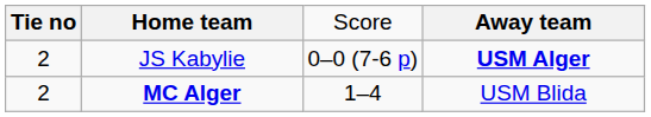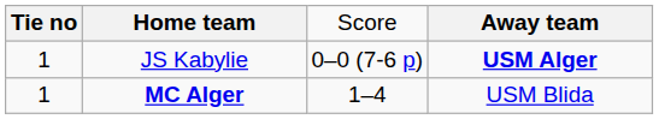JS Kabylie | column 1: 2 -> 1
MC Alger | column 1: 2 -> 1
